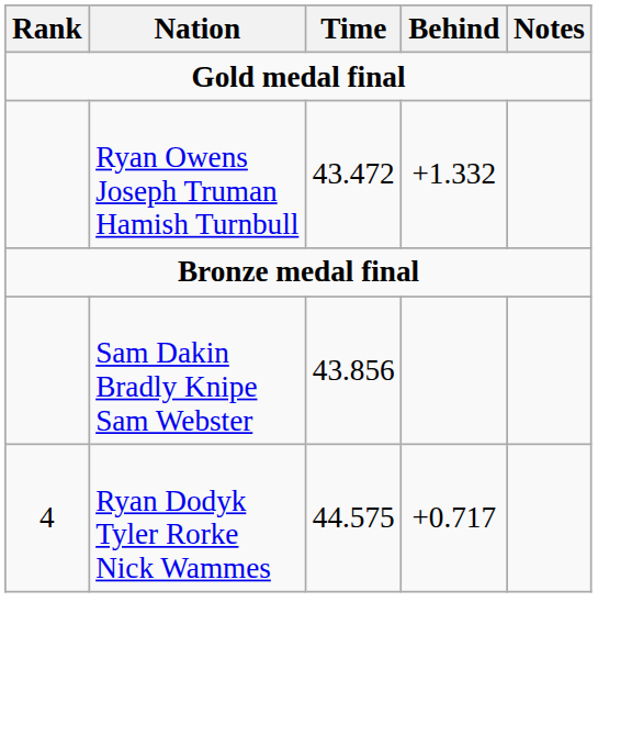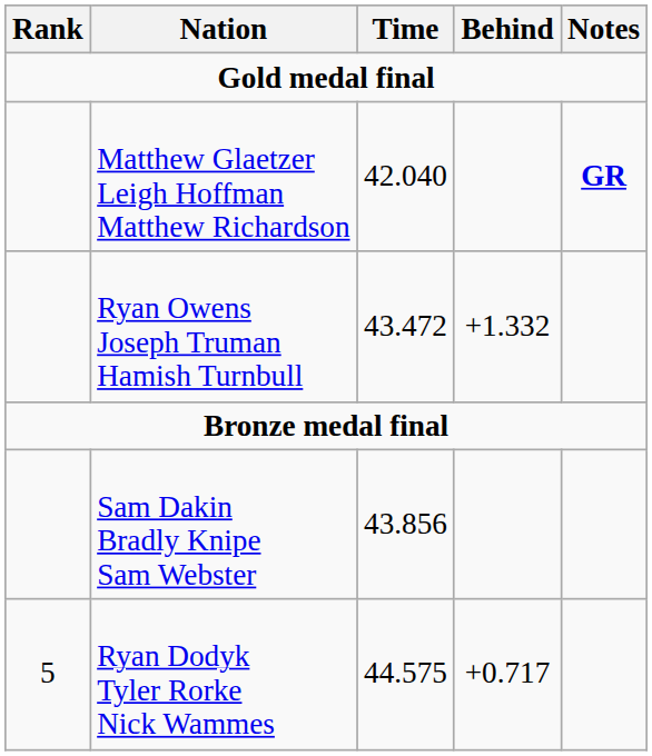+ row: Matthew Glaetzer Leigh Hoffman Matthew Richardson | 42.040 | GR
Ryan Dodyk Tyler Rorke Nick Wammes | Rank: 4 -> 5
